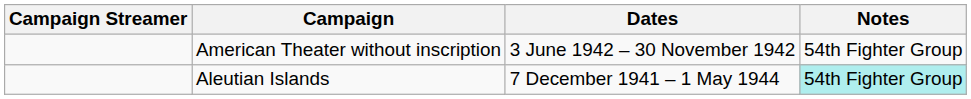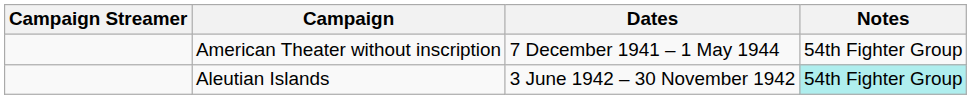American Theater without inscription | Dates: 3 June 1942 – 30 November 1942 -> 7 December 1941 – 1 May 1944
Aleutian Islands | Dates: 7 December 1941 – 1 May 1944 -> 3 June 1942 – 30 November 1942
